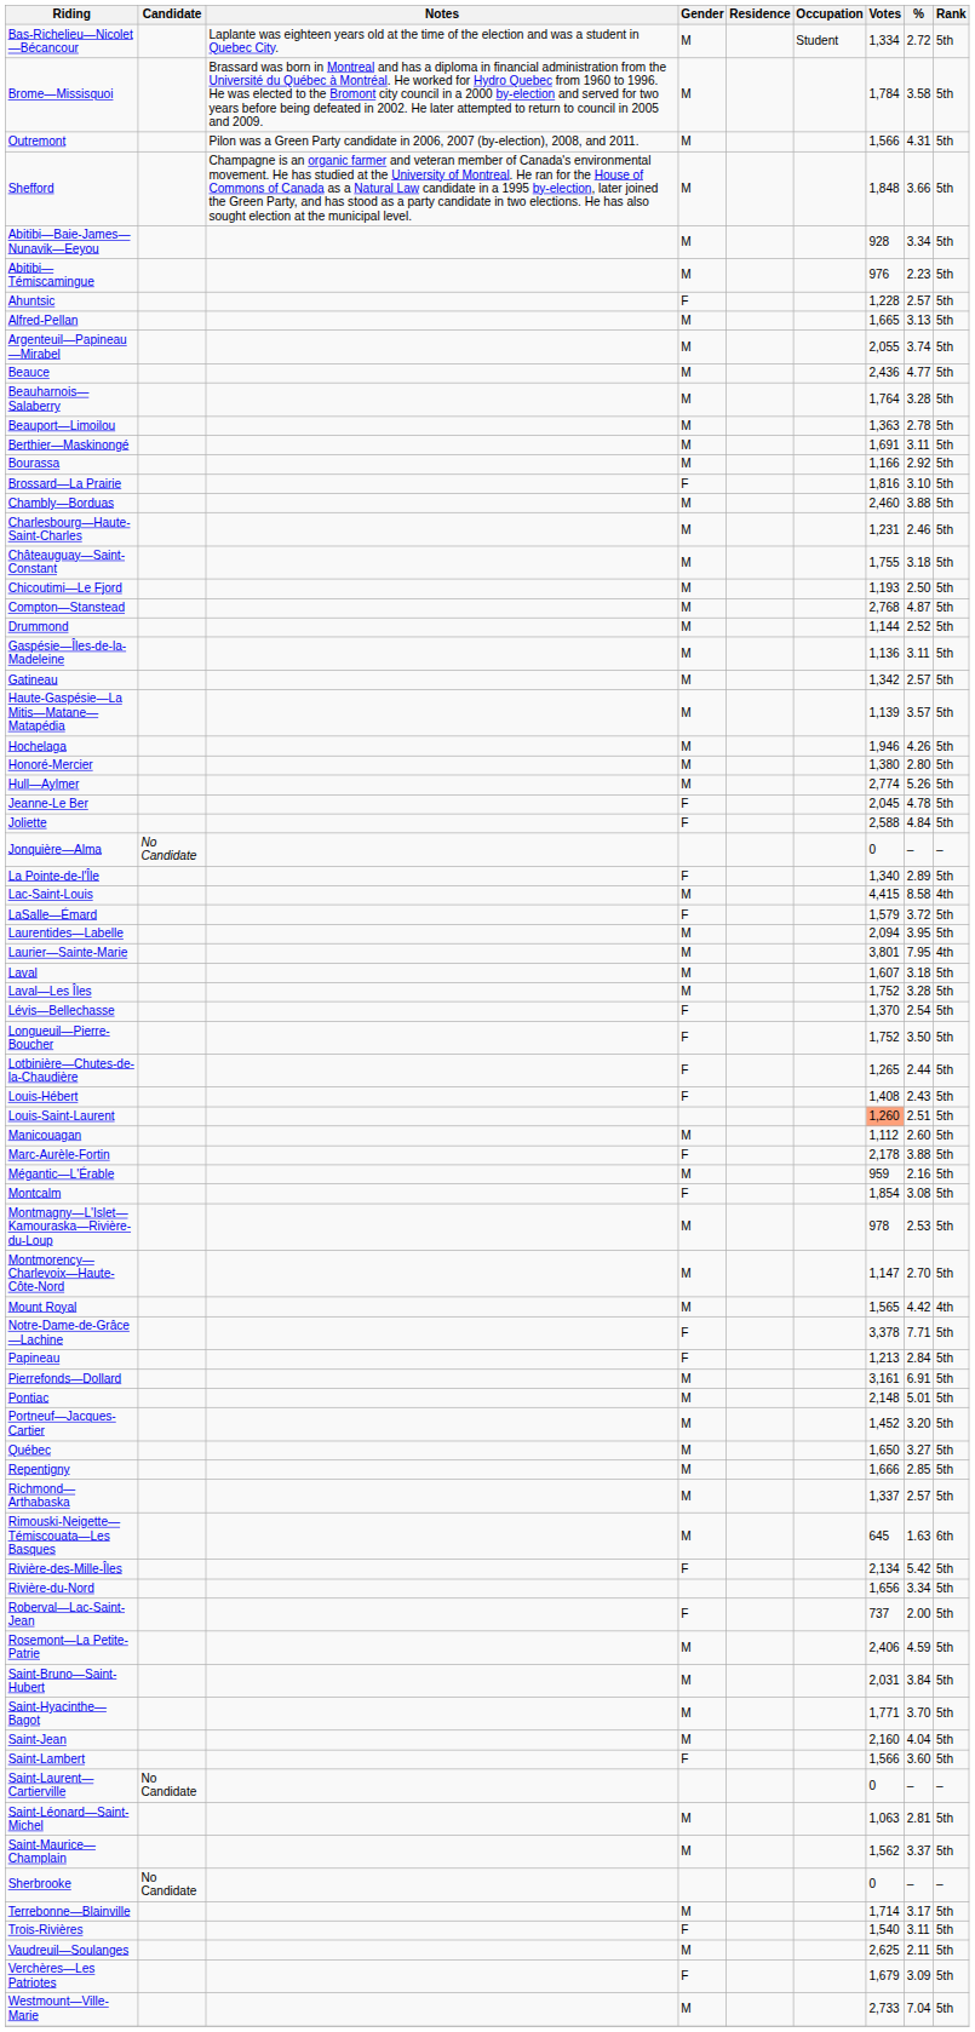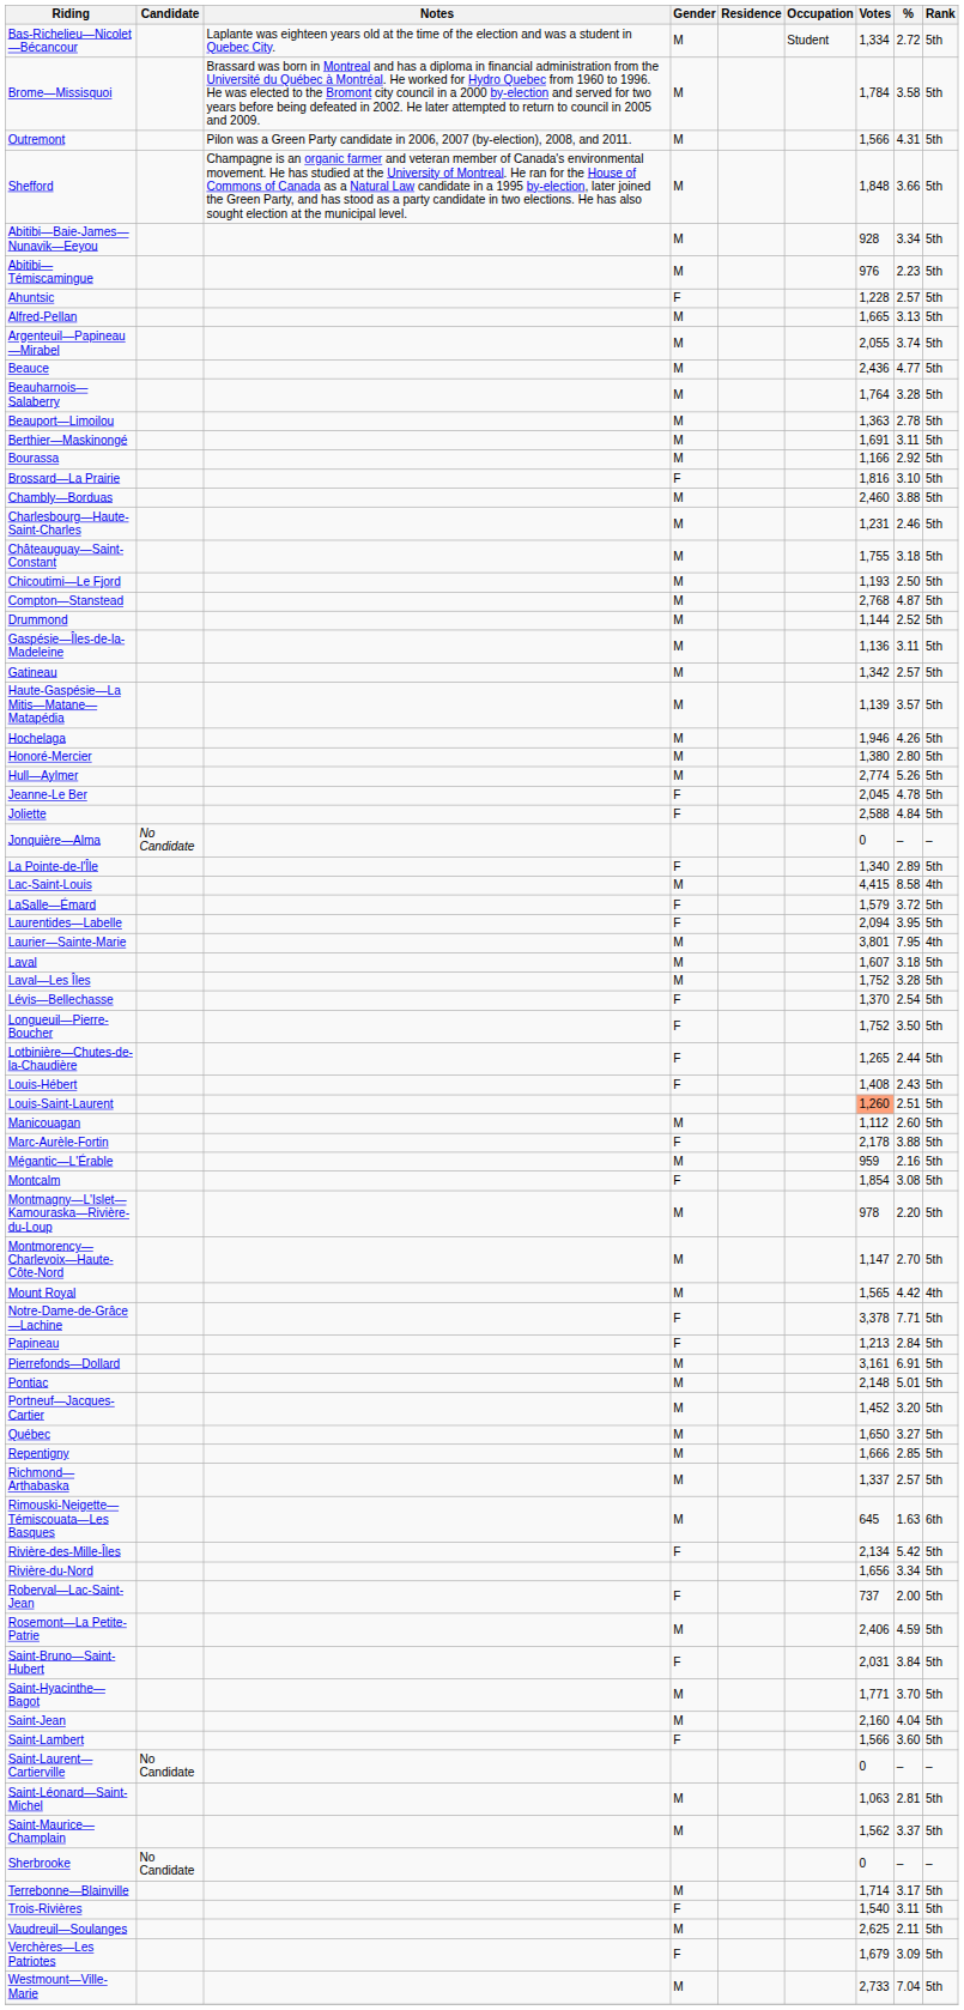Laurentides—Labelle | Gender: M -> F
Montmagny—L'Islet—Kamouraska—Rivière-du-Loup | %: 2.53 -> 2.20
Saint-Bruno—Saint-Hubert | Gender: M -> F
